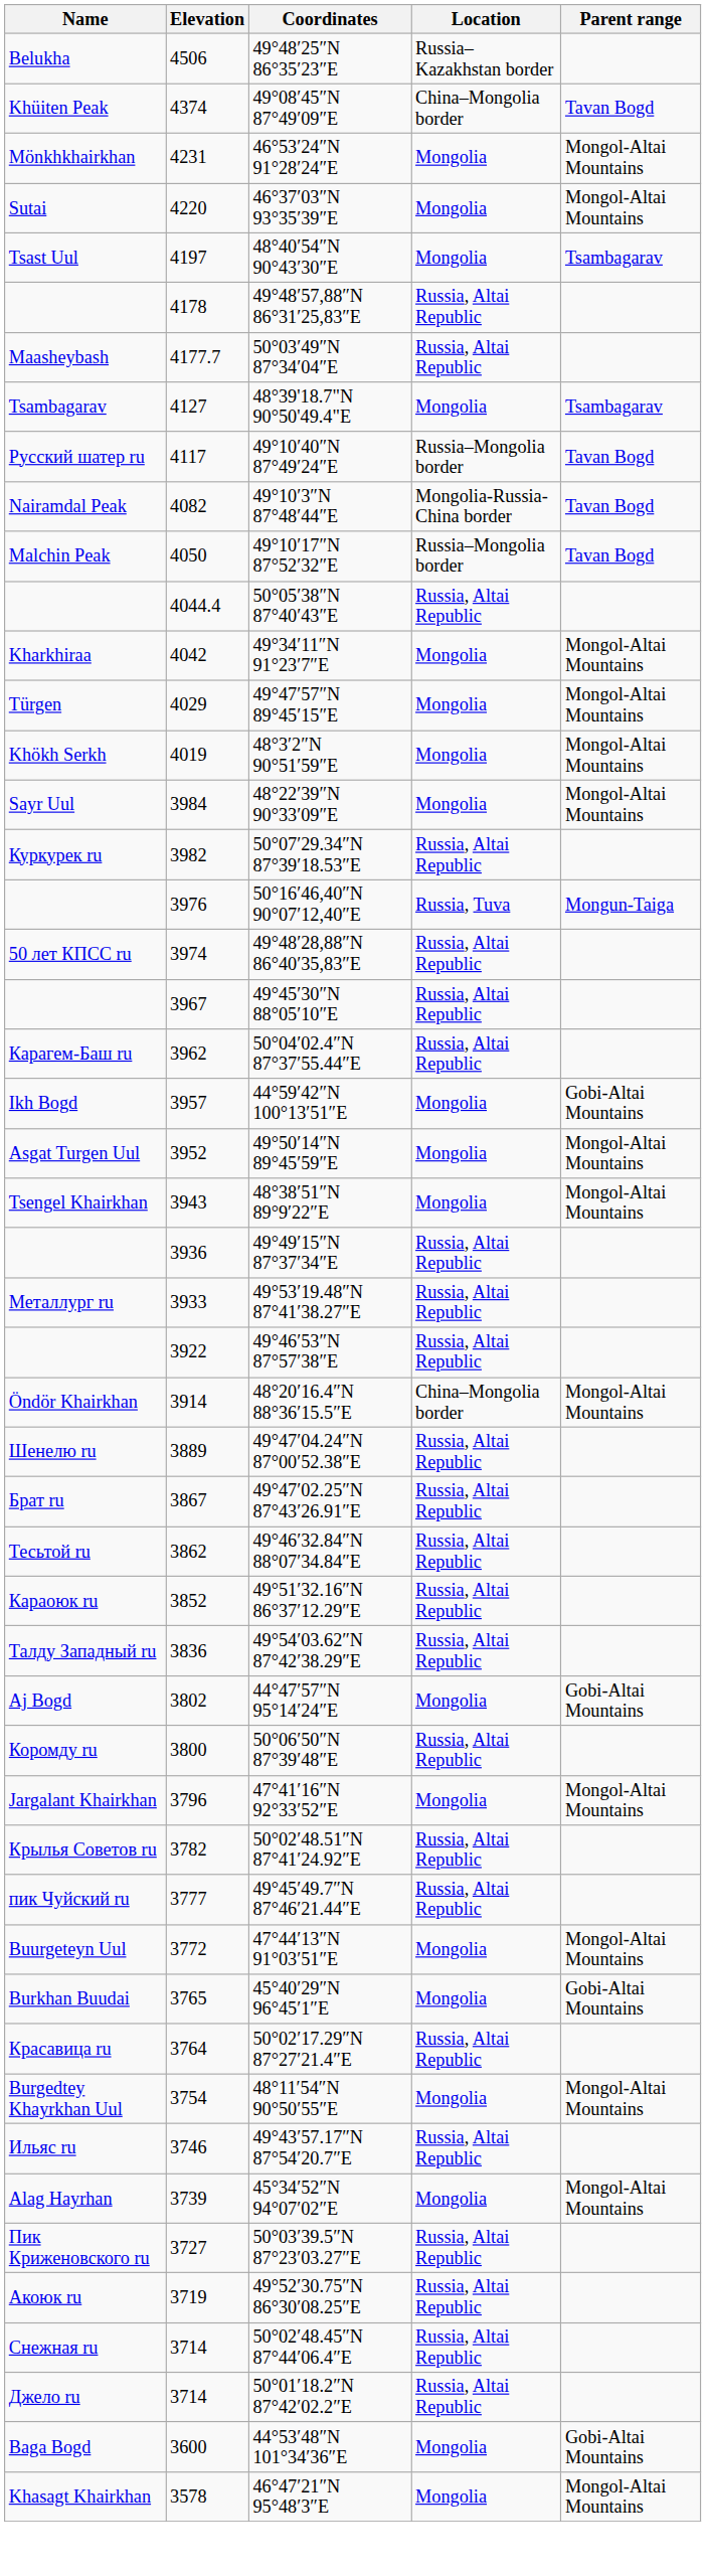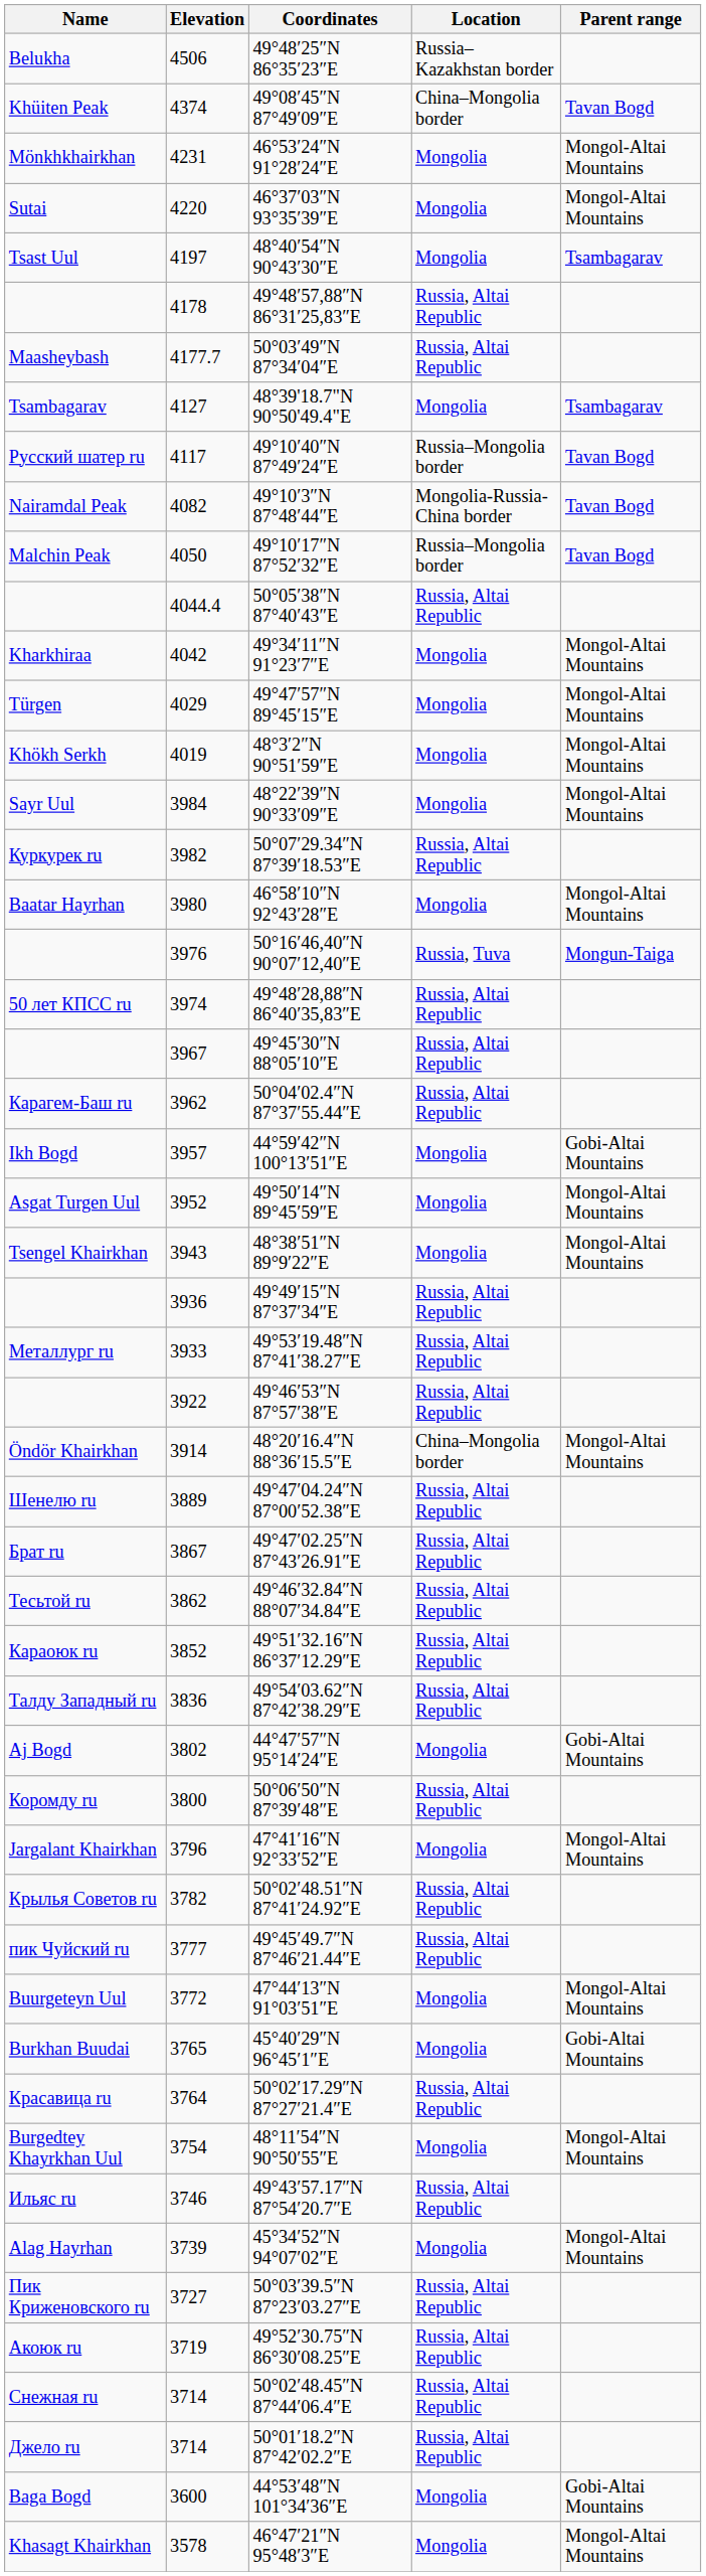+ row: Baatar Hayrhan | 3980 | 46°58′10″N 92°43′28″E | Mongolia | Mongol-Altai Mountains
